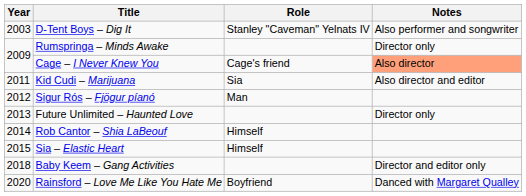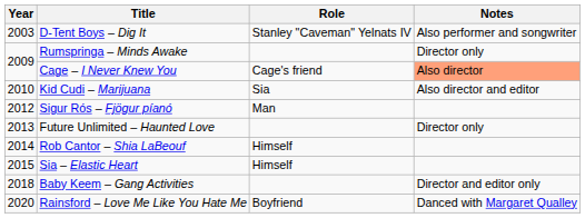Kid Cudi – Marijuana | Year: 2011 -> 2010
